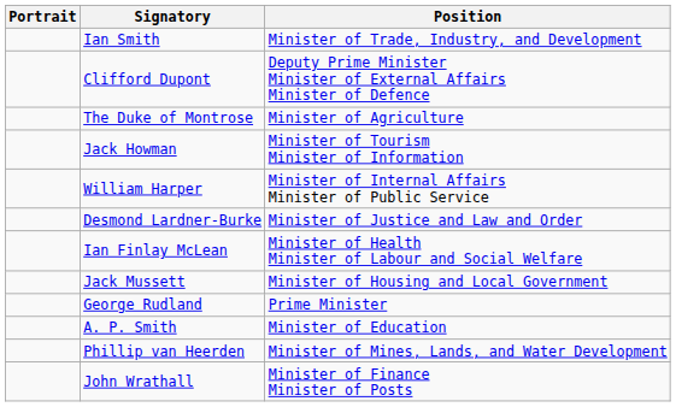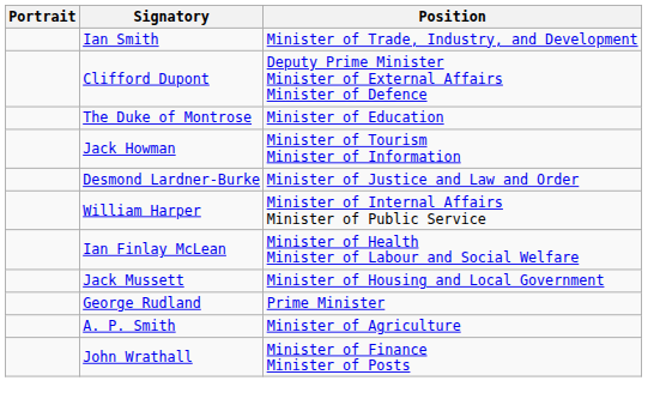The Duke of Montrose | Position: Minister of Agriculture -> Minister of Education
rows swapped: William Harper <-> Desmond Lardner-Burke
A. P. Smith | Position: Minister of Education -> Minister of Agriculture
- row: Phillip van Heerden | Minister of Mines, Lands, and Water Development
